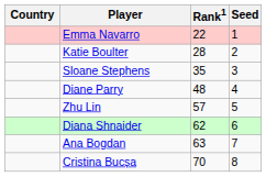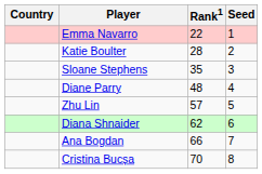Ana Bogdan | Rank1: 63 -> 66
